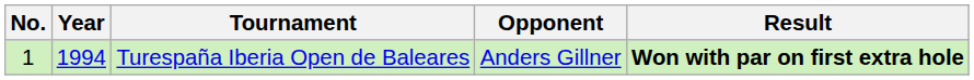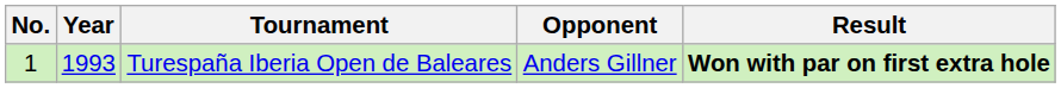Turespaña Iberia Open de Baleares | Year: 1994 -> 1993
